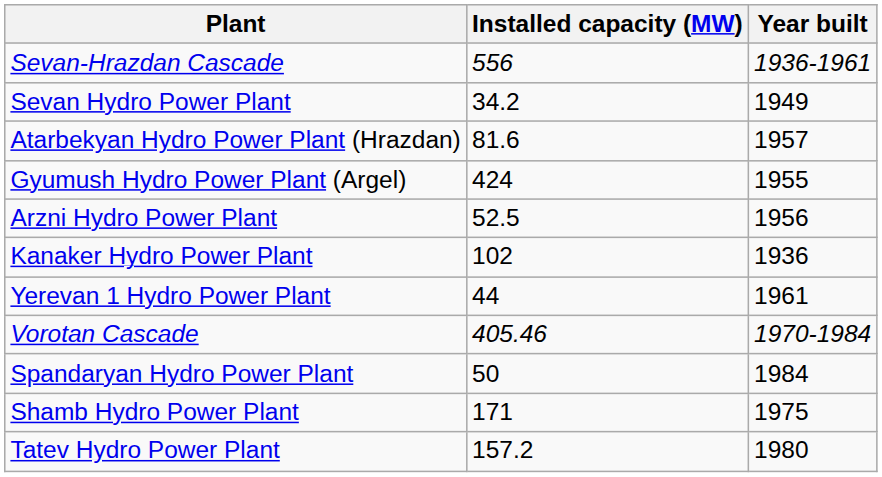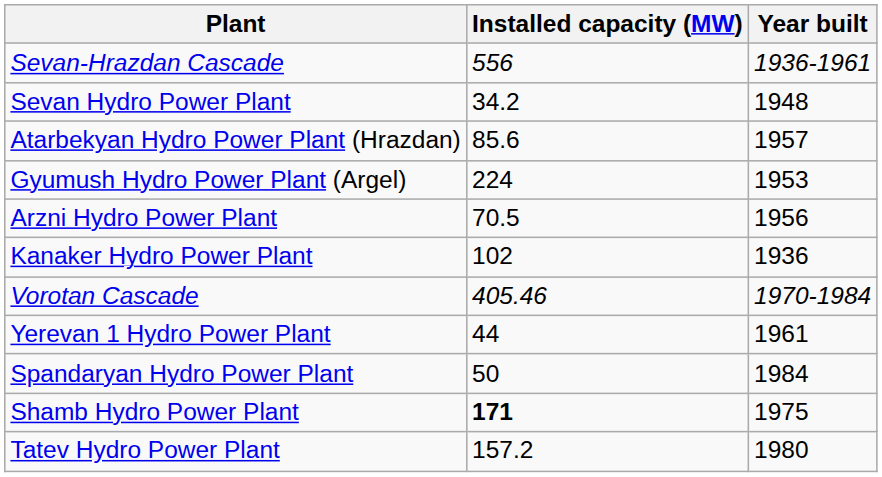Sevan Hydro Power Plant | Year built: 1949 -> 1948
Atarbekyan Hydro Power Plant (Hrazdan) | Installed capacity (MW): 81.6 -> 85.6
Gyumush Hydro Power Plant (Argel) | Installed capacity (MW): 424 -> 224
Gyumush Hydro Power Plant (Argel) | Year built: 1955 -> 1953
Arzni Hydro Power Plant | Installed capacity (MW): 52.5 -> 70.5
rows swapped: Yerevan 1 Hydro Power Plant <-> Vorotan Cascade
Shamb Hydro Power Plant | Installed capacity (MW): normal -> bold
